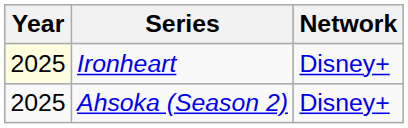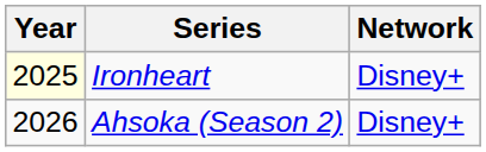Ahsoka (Season 2) | Year: 2025 -> 2026
